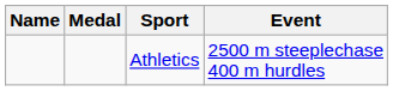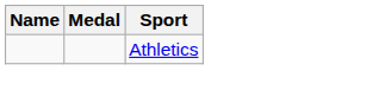- column: Event | 2500 m steeplechase 400 m hurdles
